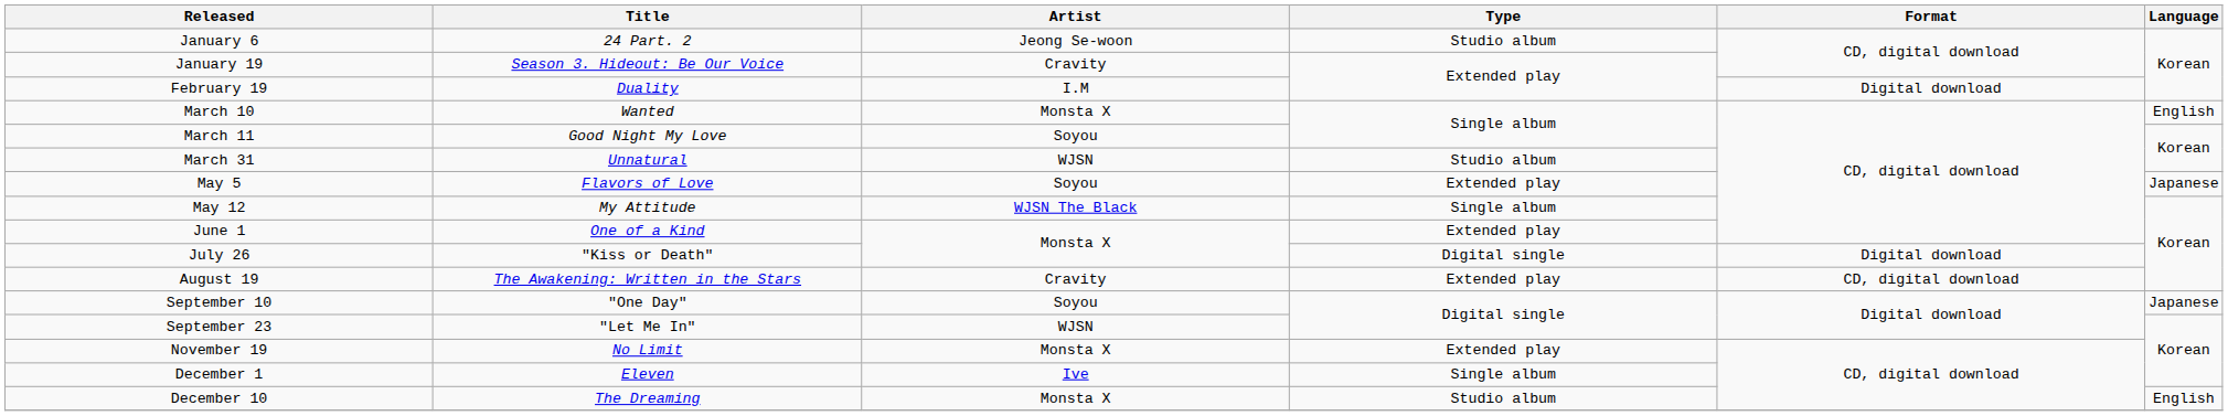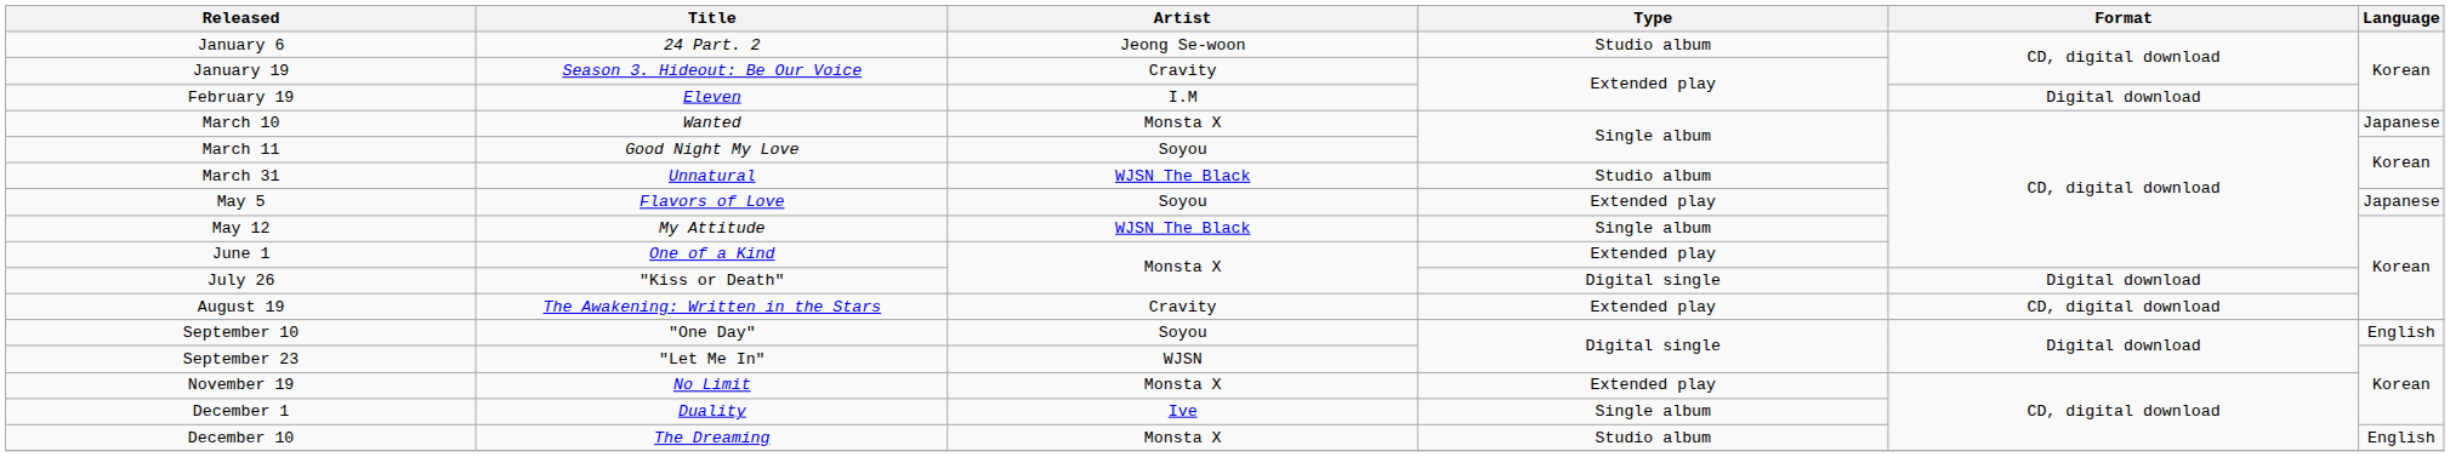February 19 | Title: Duality -> Eleven
March 10 | Language: English -> Japanese
March 31 | Artist: WJSN -> WJSN The Black
September 10 | Language: Japanese -> English
December 1 | Title: Eleven -> Duality
